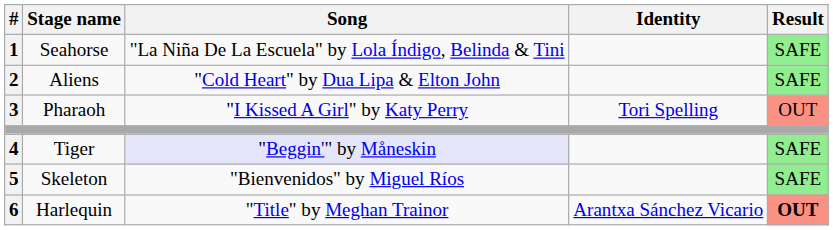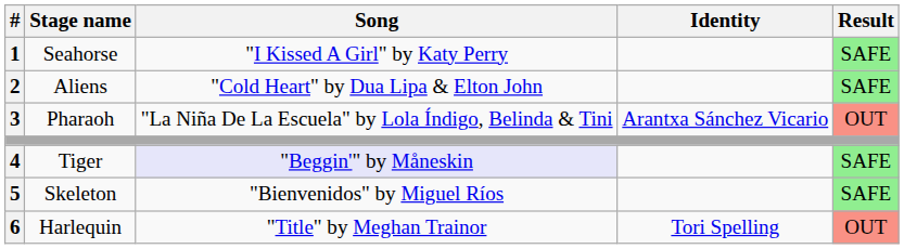Seahorse | Song: "La Niña De La Escuela" by Lola Índigo, Belinda & Tini -> "I Kissed A Girl" by Katy Perry
Pharaoh | Song: "I Kissed A Girl" by Katy Perry -> "La Niña De La Escuela" by Lola Índigo, Belinda & Tini
Pharaoh | Identity: Tori Spelling -> Arantxa Sánchez Vicario
Harlequin | Identity: Arantxa Sánchez Vicario -> Tori Spelling
Harlequin | Result: bold -> normal
